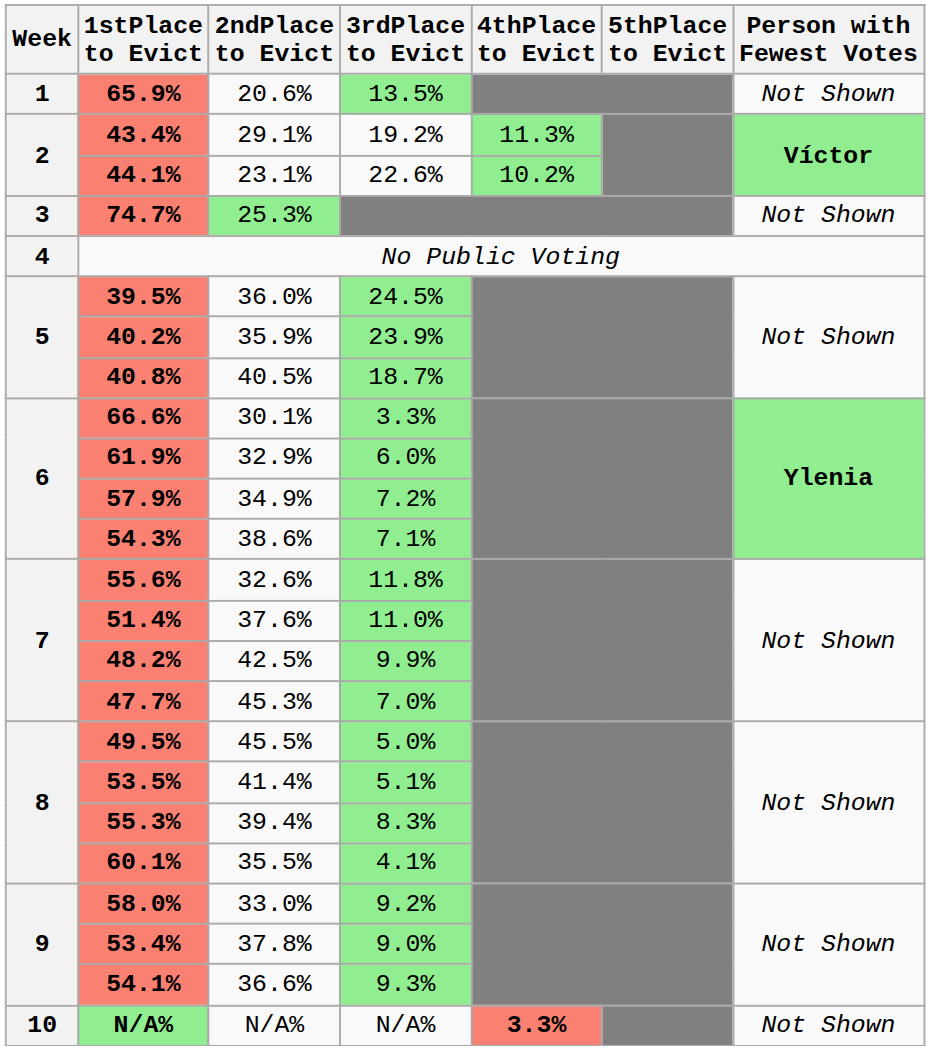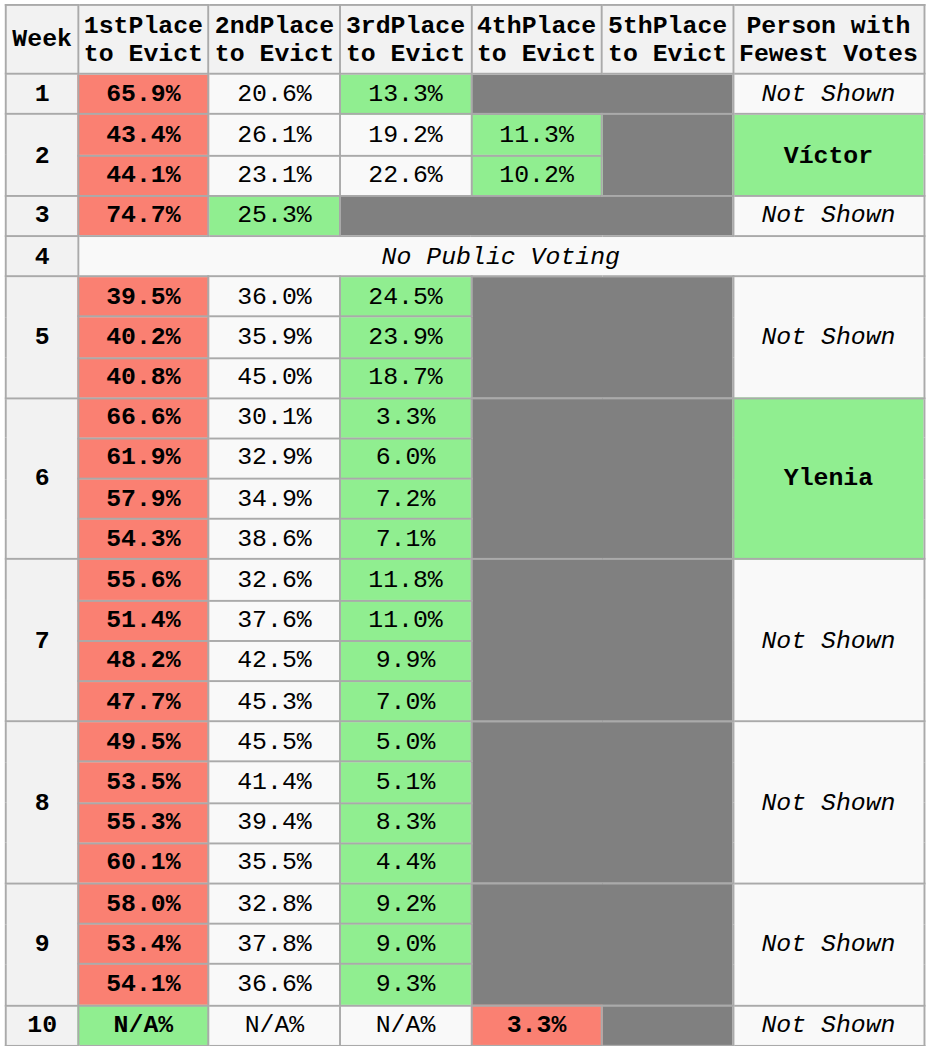65.9% | 3rdPlace to Evict: 13.5% -> 13.3%
43.4% | 2ndPlace to Evict: 29.1% -> 26.1%
40.8% | 2ndPlace to Evict: 40.5% -> 45.0%
60.1% | 3rdPlace to Evict: 4.1% -> 4.4%
58.0% | 2ndPlace to Evict: 33.0% -> 32.8%
